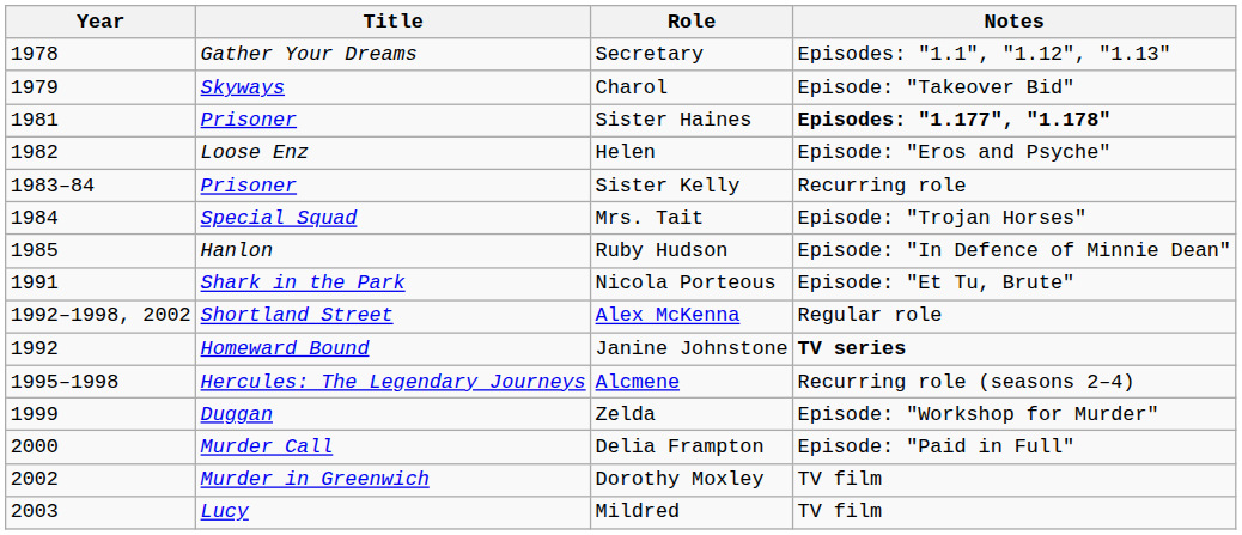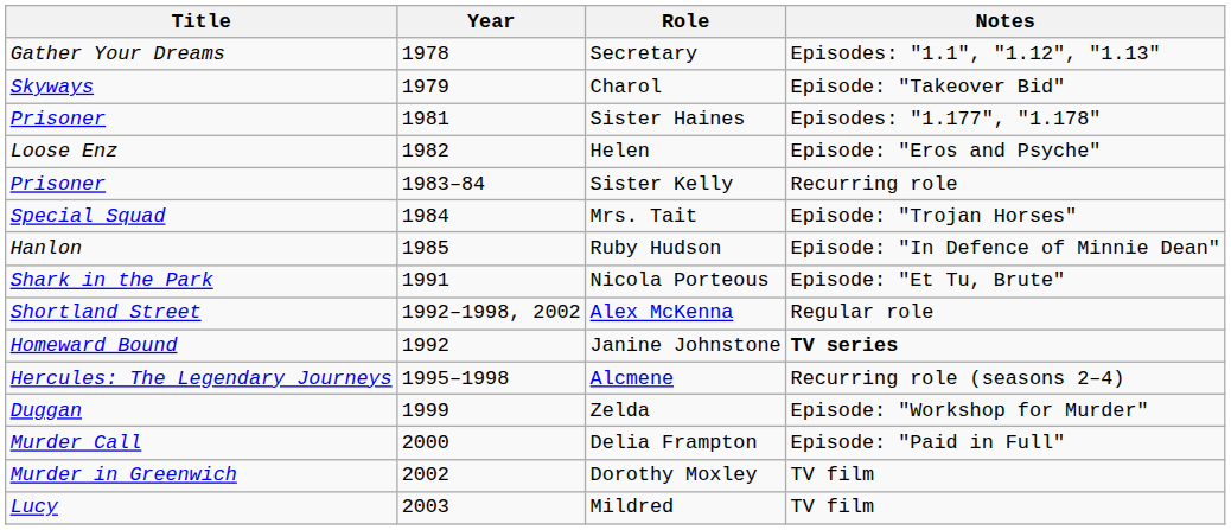columns swapped: Year <-> Title
Sister Haines | Notes: bold -> normal
